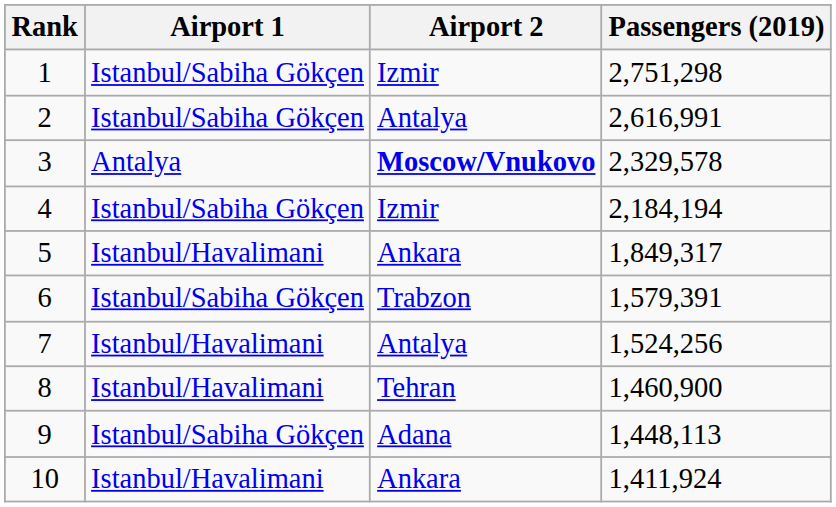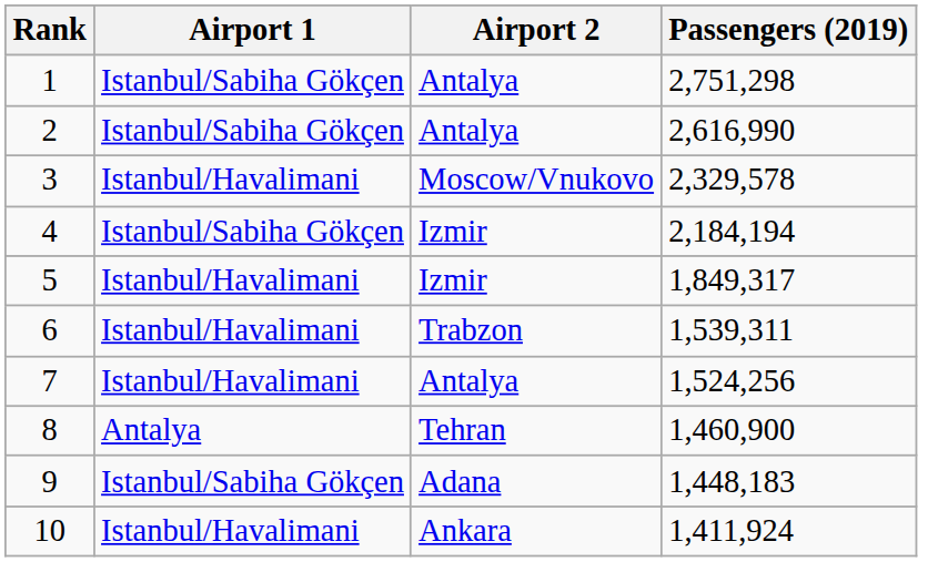1 | Airport 2: Izmir -> Antalya
2 | Passengers (2019): 2,616,991 -> 2,616,990
3 | Airport 1: Antalya -> Istanbul/Havalimani
3 | Airport 2: bold -> normal
5 | Airport 2: Ankara -> Izmir
6 | Airport 1: Istanbul/Sabiha Gökçen -> Istanbul/Havalimani
6 | Passengers (2019): 1,579,391 -> 1,539,311
8 | Airport 1: Istanbul/Havalimani -> Antalya
9 | Passengers (2019): 1,448,113 -> 1,448,183
